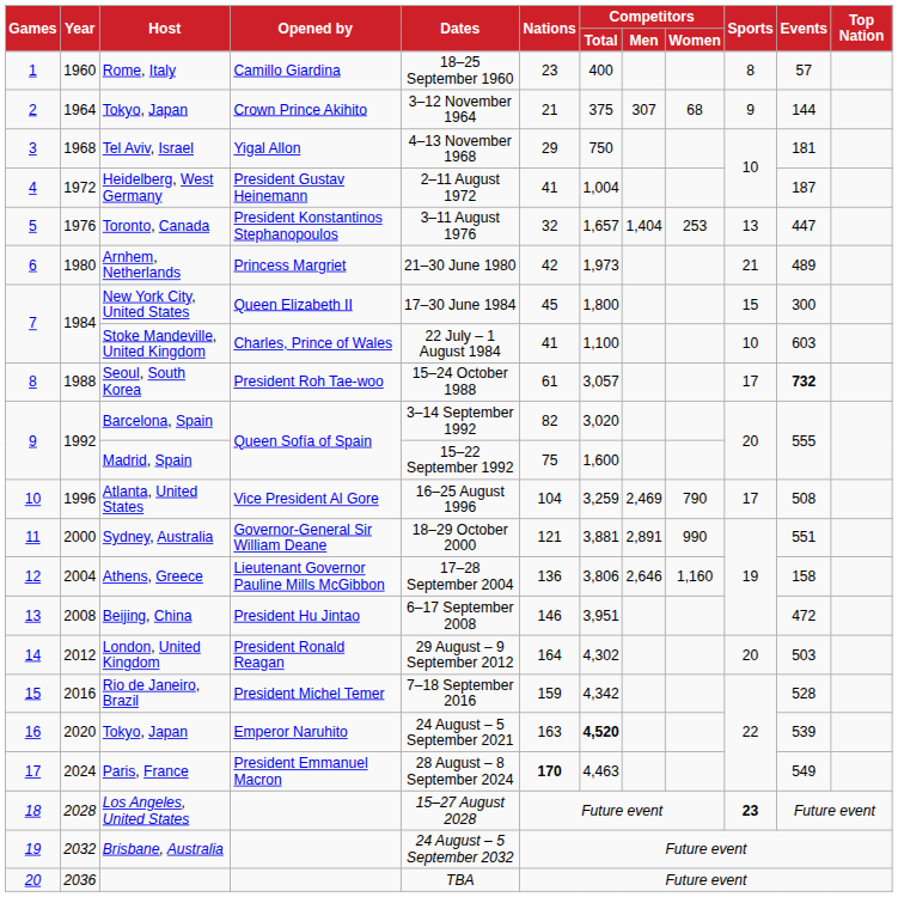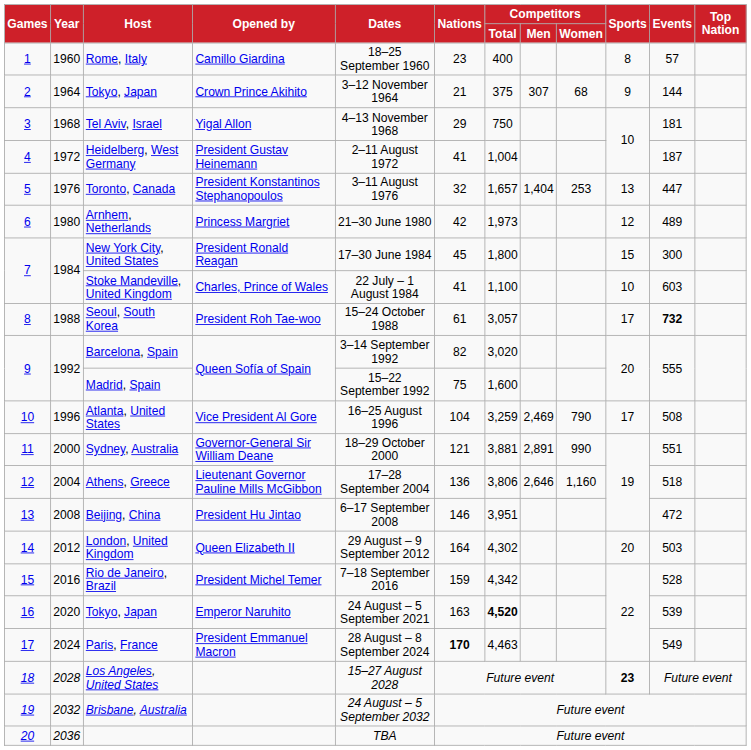Arnhem, Netherlands | Sports: 21 -> 12
New York City, United States | Opened by: Queen Elizabeth II -> President Ronald Reagan
Athens, Greece | Events: 158 -> 518
London, United Kingdom | Opened by: President Ronald Reagan -> Queen Elizabeth II
